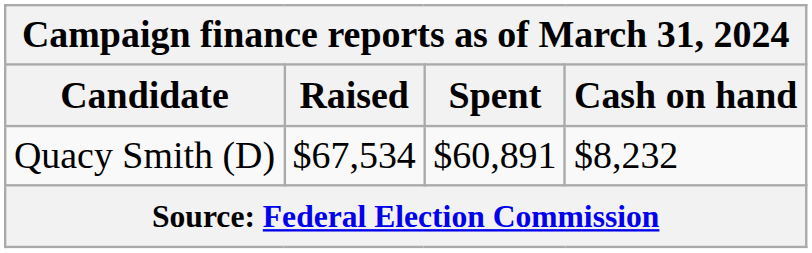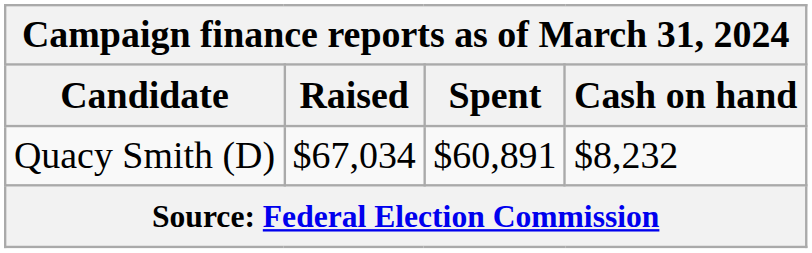Quacy Smith (D) | Raised: $67,534 -> $67,034
